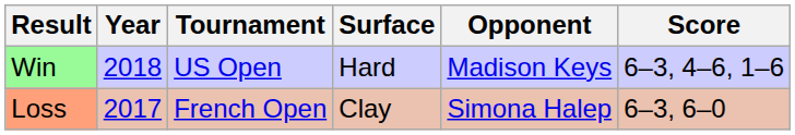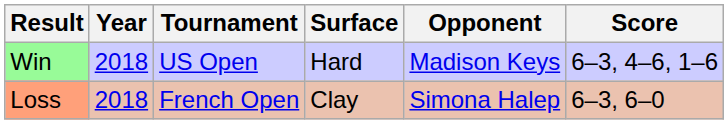Loss | Year: 2017 -> 2018
